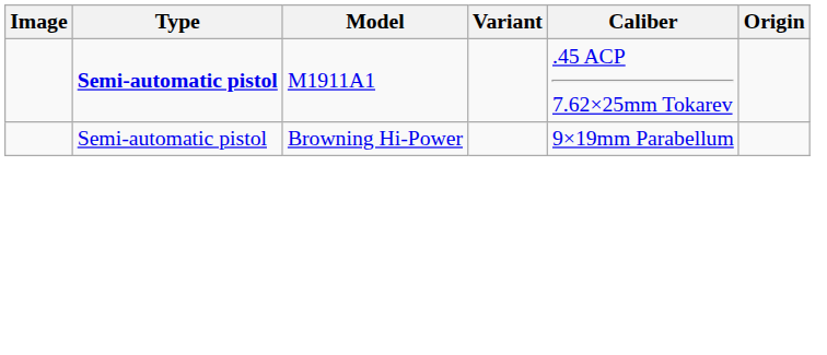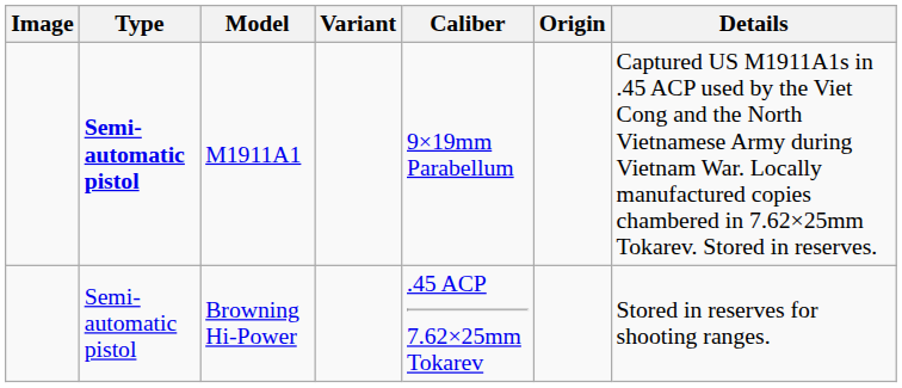+ column: Details | Captured US M1911A1s in .45 ACP used by the Viet Cong and the North Vietnamese Army during Vietnam War. Locally manufactured copies chambered in 7.62×25mm Tokarev. Stored in reserves. | Stored in reserves for shooting ranges.
M1911A1 | Caliber: .45 ACP 7.62×25mm Tokarev -> 9×19mm Parabellum
Browning Hi-Power | Caliber: 9×19mm Parabellum -> .45 ACP 7.62×25mm Tokarev
